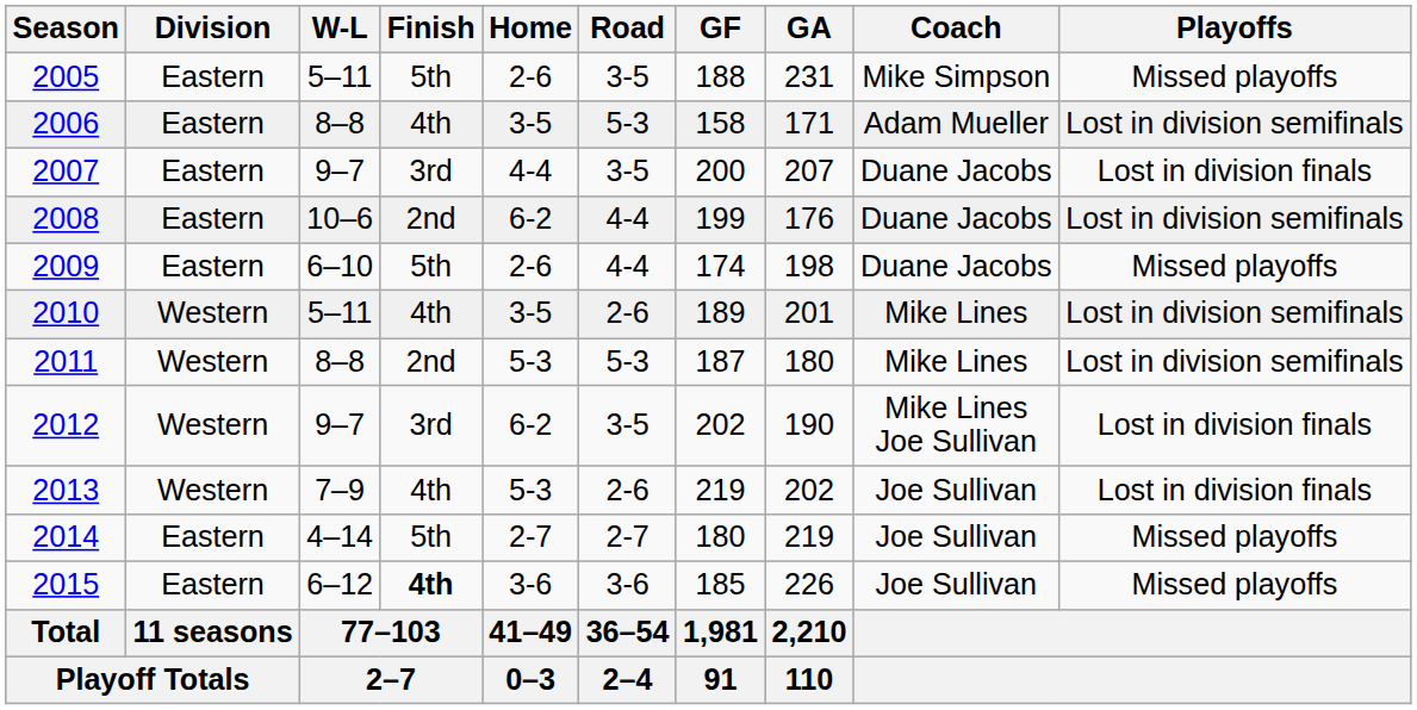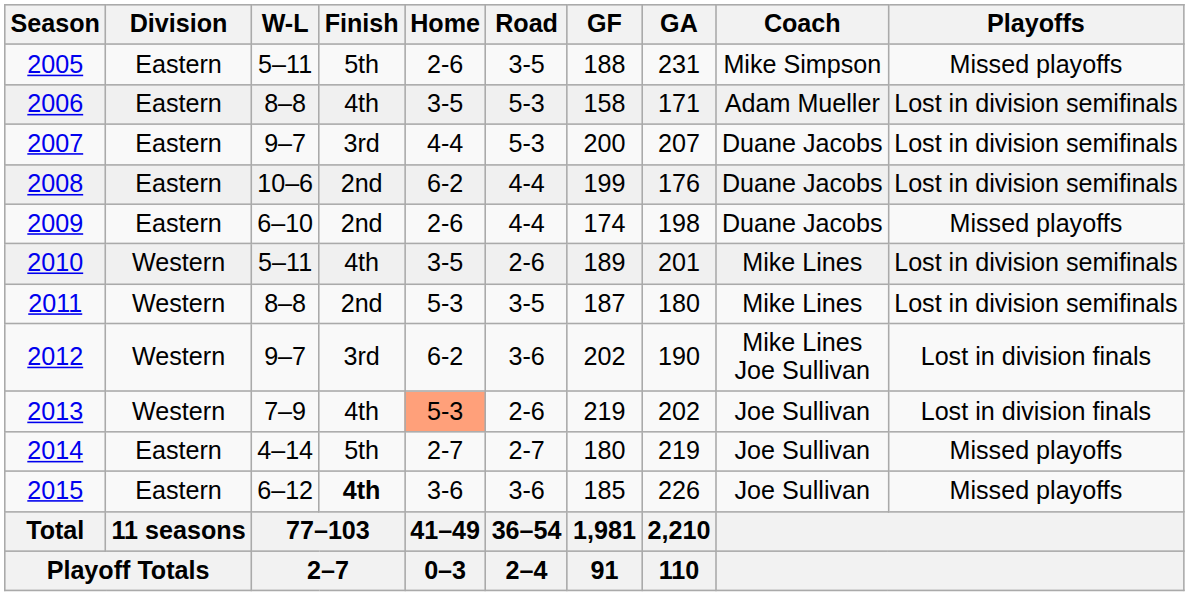2007 | Road: 3-5 -> 5-3
2007 | Playoffs: Lost in division finals -> Lost in division semifinals
2009 | Finish: 5th -> 2nd
2011 | Road: 5-3 -> 3-5
2012 | Road: 3-5 -> 3-6
2013 | Home: no background -> lightsalmon background
